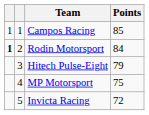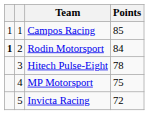Hitech Pulse-Eight | Points: 79 -> 78
